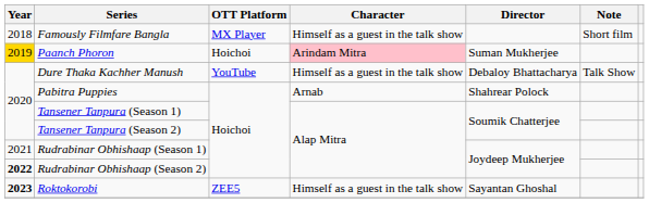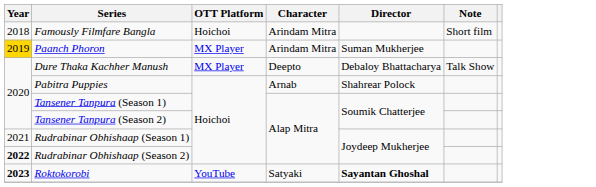Famously Filmfare Bangla | OTT Platform: MX Player -> Hoichoi
Famously Filmfare Bangla | Character: Himself as a guest in the talk show -> Arindam Mitra
Paanch Phoron | OTT Platform: Hoichoi -> MX Player
Paanch Phoron | Character: pink background -> no background
Dure Thaka Kachher Manush | OTT Platform: YouTube -> MX Player
Dure Thaka Kachher Manush | Character: Himself as a guest in the talk show -> Deepto
Roktokorobi | OTT Platform: ZEE5 -> YouTube
Roktokorobi | Character: Himself as a guest in the talk show -> Satyaki
Roktokorobi | Director: normal -> bold
